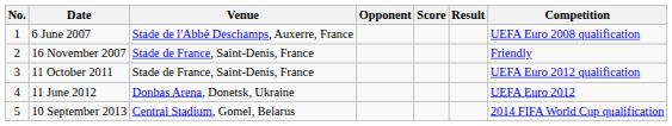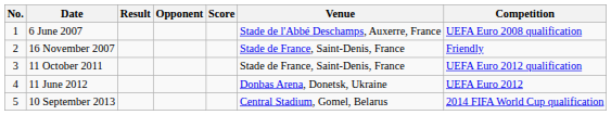columns swapped: Venue <-> Result
